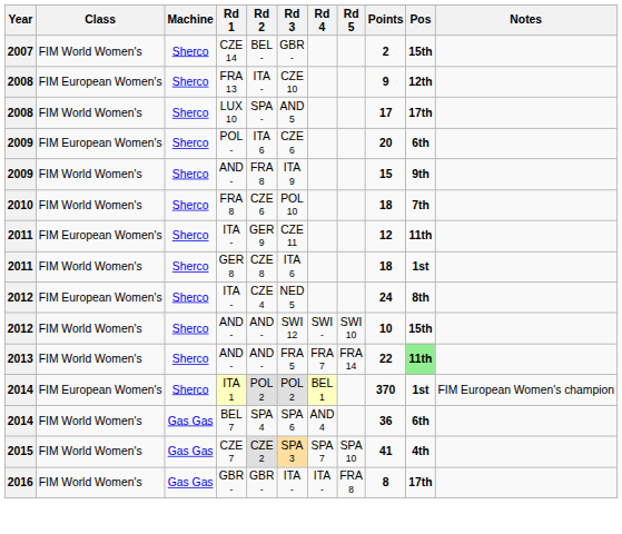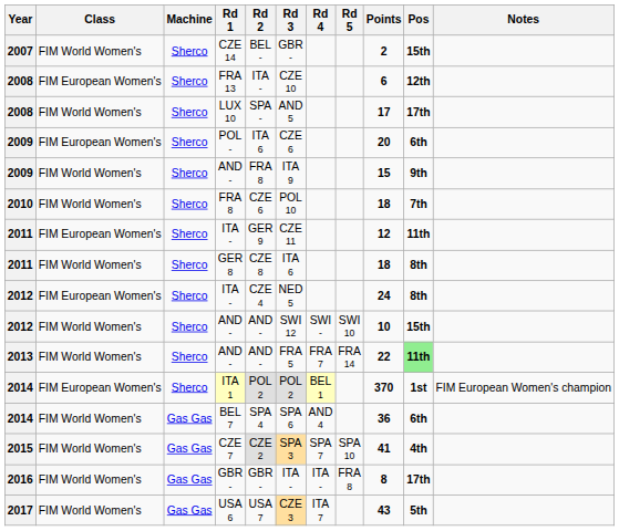FRA 13 | Points: 9 -> 6
GER 8 | Pos: 1st -> 8th
+ row: 2017 | FIM World Women's | Gas Gas | USA 6 | USA 7 | CZE 3 | ITA 7 | 43 | 5th
